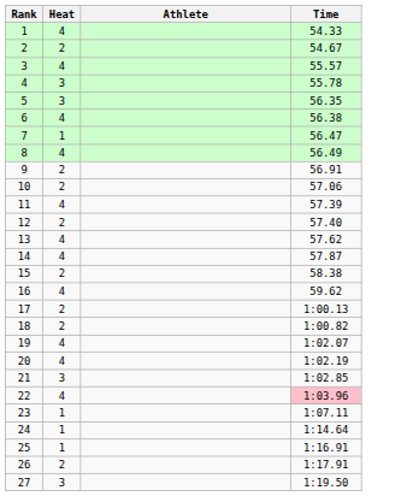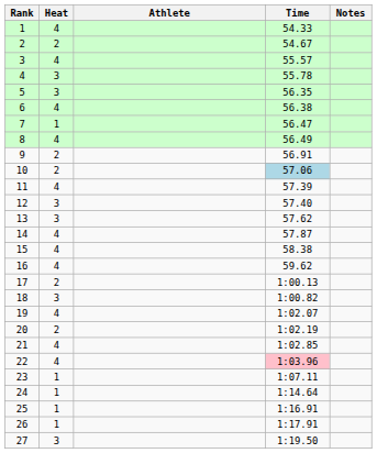+ column: Notes
10 | Time: no background -> lightblue background
12 | Heat: 2 -> 3
13 | Heat: 4 -> 3
15 | Heat: 2 -> 4
18 | Heat: 2 -> 3
20 | Heat: 4 -> 2
21 | Heat: 3 -> 4
26 | Heat: 2 -> 1
